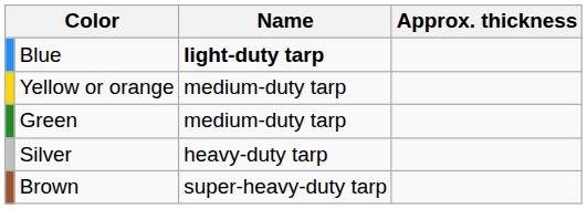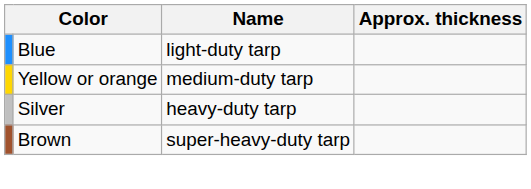Blue | Name: bold -> normal
- row: Green | medium-duty tarp
